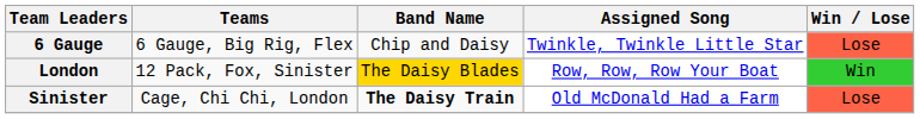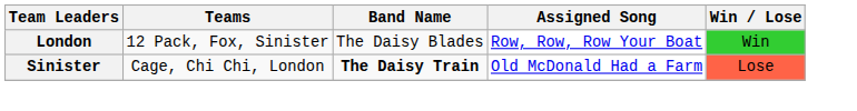- row: 6 Gauge | 6 Gauge, Big Rig, Flex | Chip and Daisy | Twinkle, Twinkle Little Star | Lose
London | Band Name: gold background -> no background
